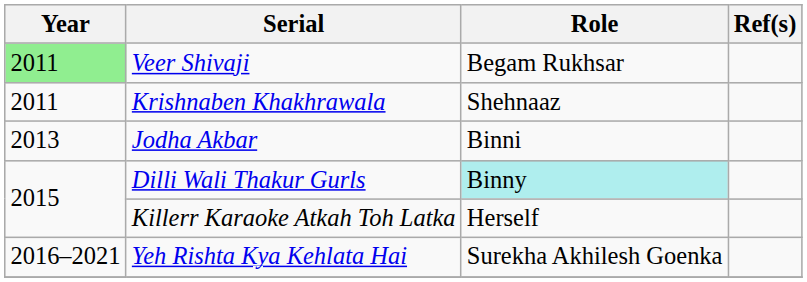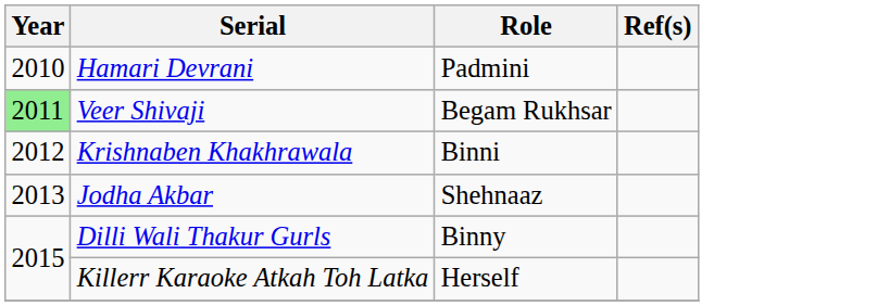+ row: 2010 | Hamari Devrani | Padmini
Krishnaben Khakhrawala | Year: 2011 -> 2012
Krishnaben Khakhrawala | Role: Shehnaaz -> Binni
Jodha Akbar | Role: Binni -> Shehnaaz
Dilli Wali Thakur Gurls | Role: paleturquoise background -> no background
- row: 2016–2021 | Yeh Rishta Kya Kehlata Hai | Surekha Akhilesh Goenka
